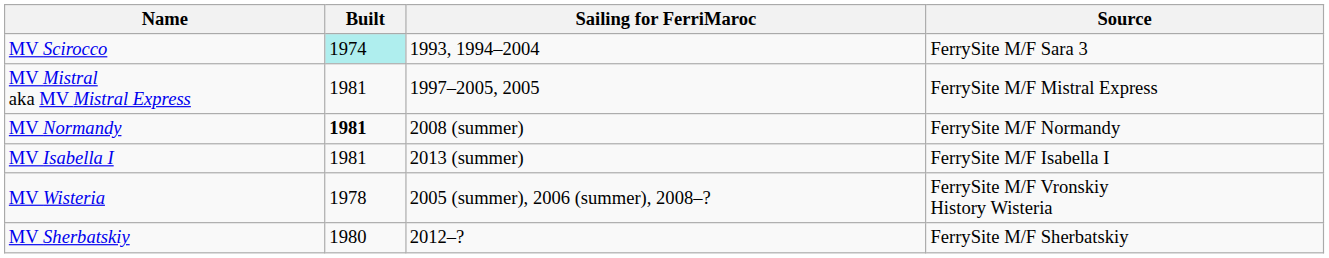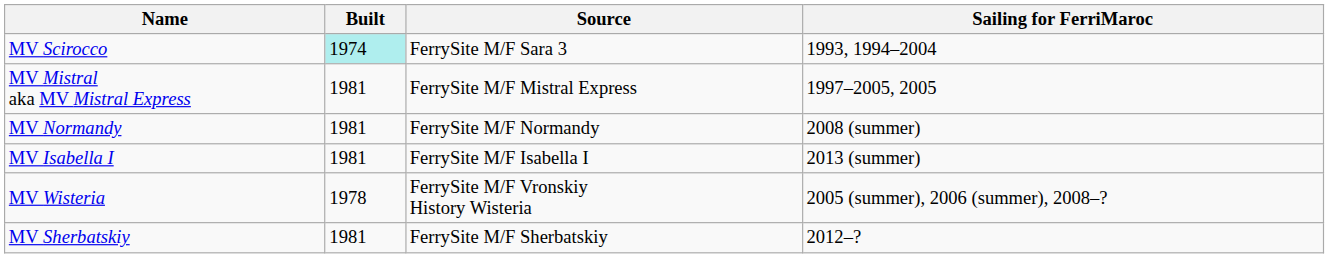columns swapped: Sailing for FerriMaroc <-> Source
MV Normandy | Built: bold -> normal
MV Sherbatskiy | Built: 1980 -> 1981
